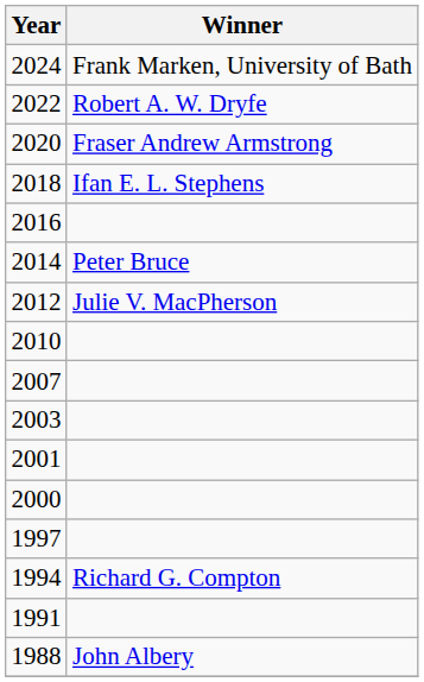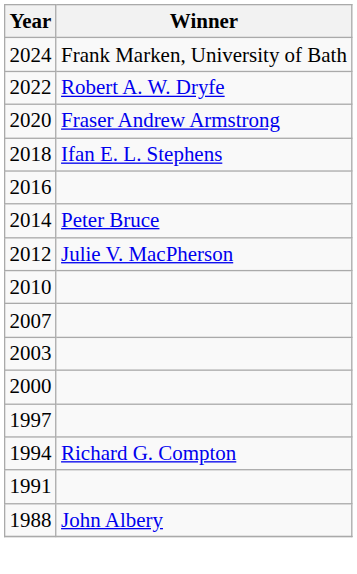- row: 2001
